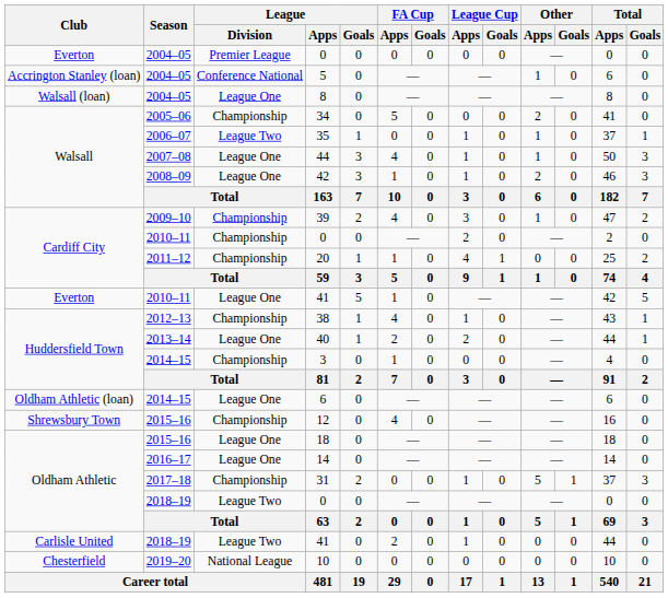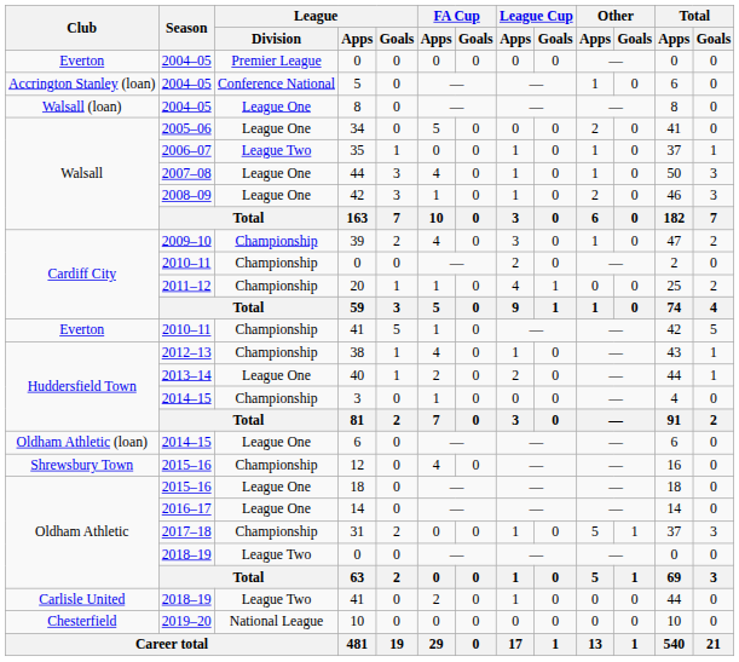34 | League / Division: Championship -> League One
2010–11 / 41 | League / Division: League One -> Championship
